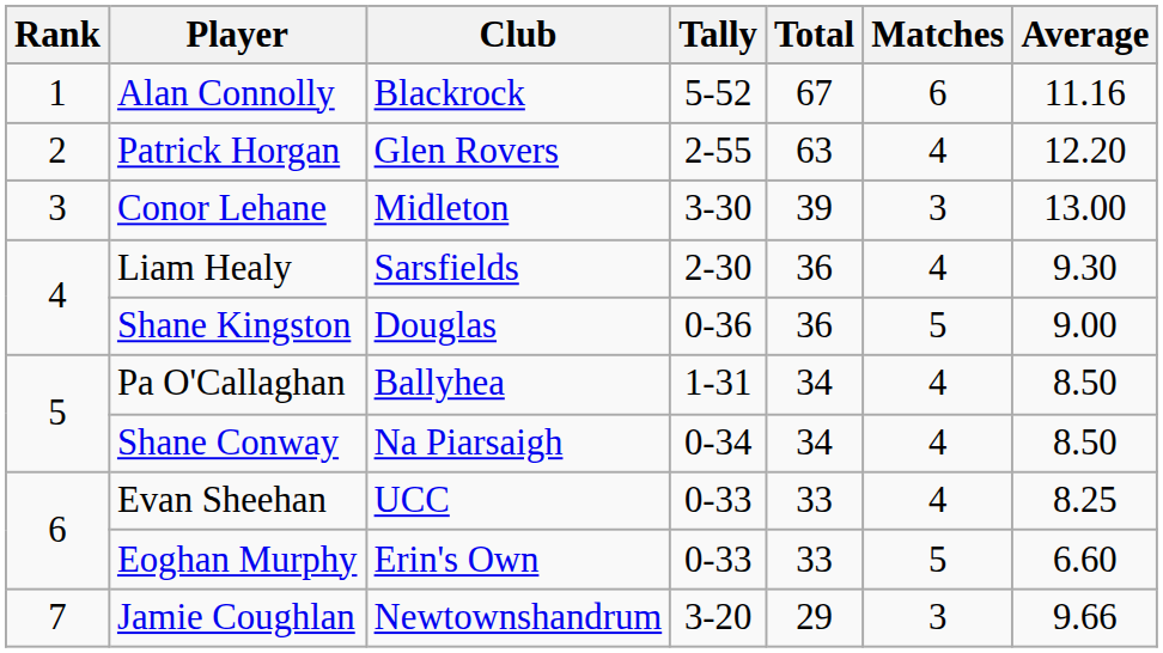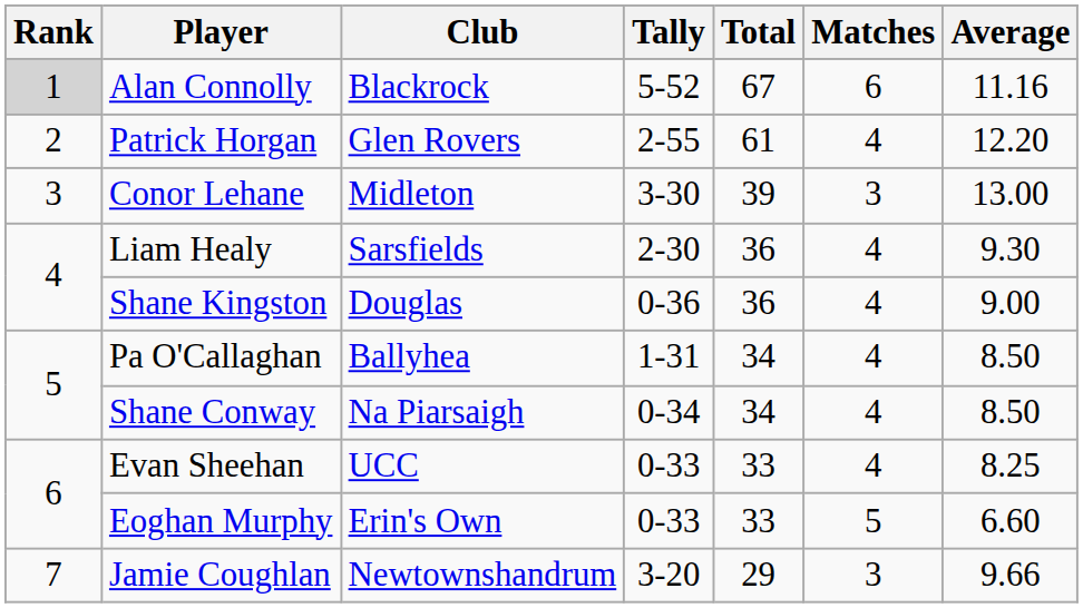Alan Connolly | Rank: no background -> lightgrey background
Patrick Horgan | Total: 63 -> 61
Shane Kingston | Matches: 5 -> 4
